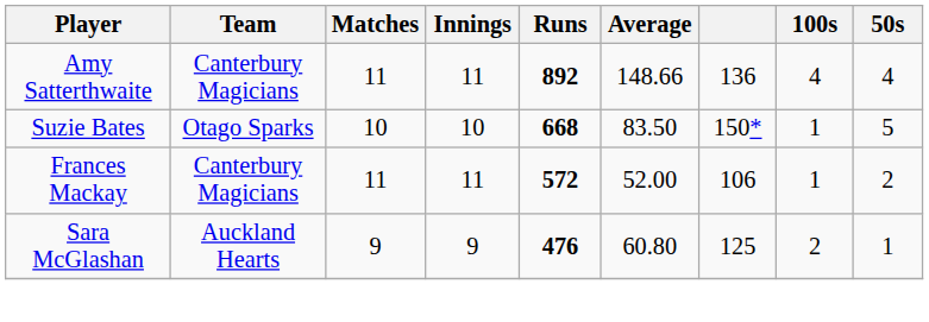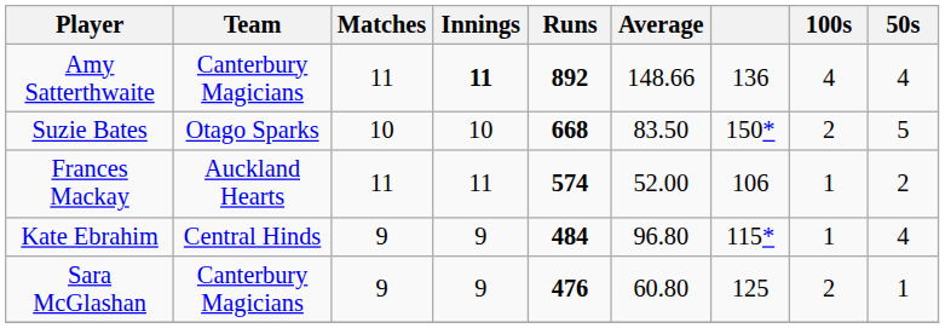Amy Satterthwaite | Innings: normal -> bold
Suzie Bates | 100s: 1 -> 2
Frances Mackay | Team: Canterbury Magicians -> Auckland Hearts
Frances Mackay | Runs: 572 -> 574
+ row: Kate Ebrahim | Central Hinds | 9 | 9 | 484 | 96.80 | 115* | 1 | 4
Sara McGlashan | Team: Auckland Hearts -> Canterbury Magicians
